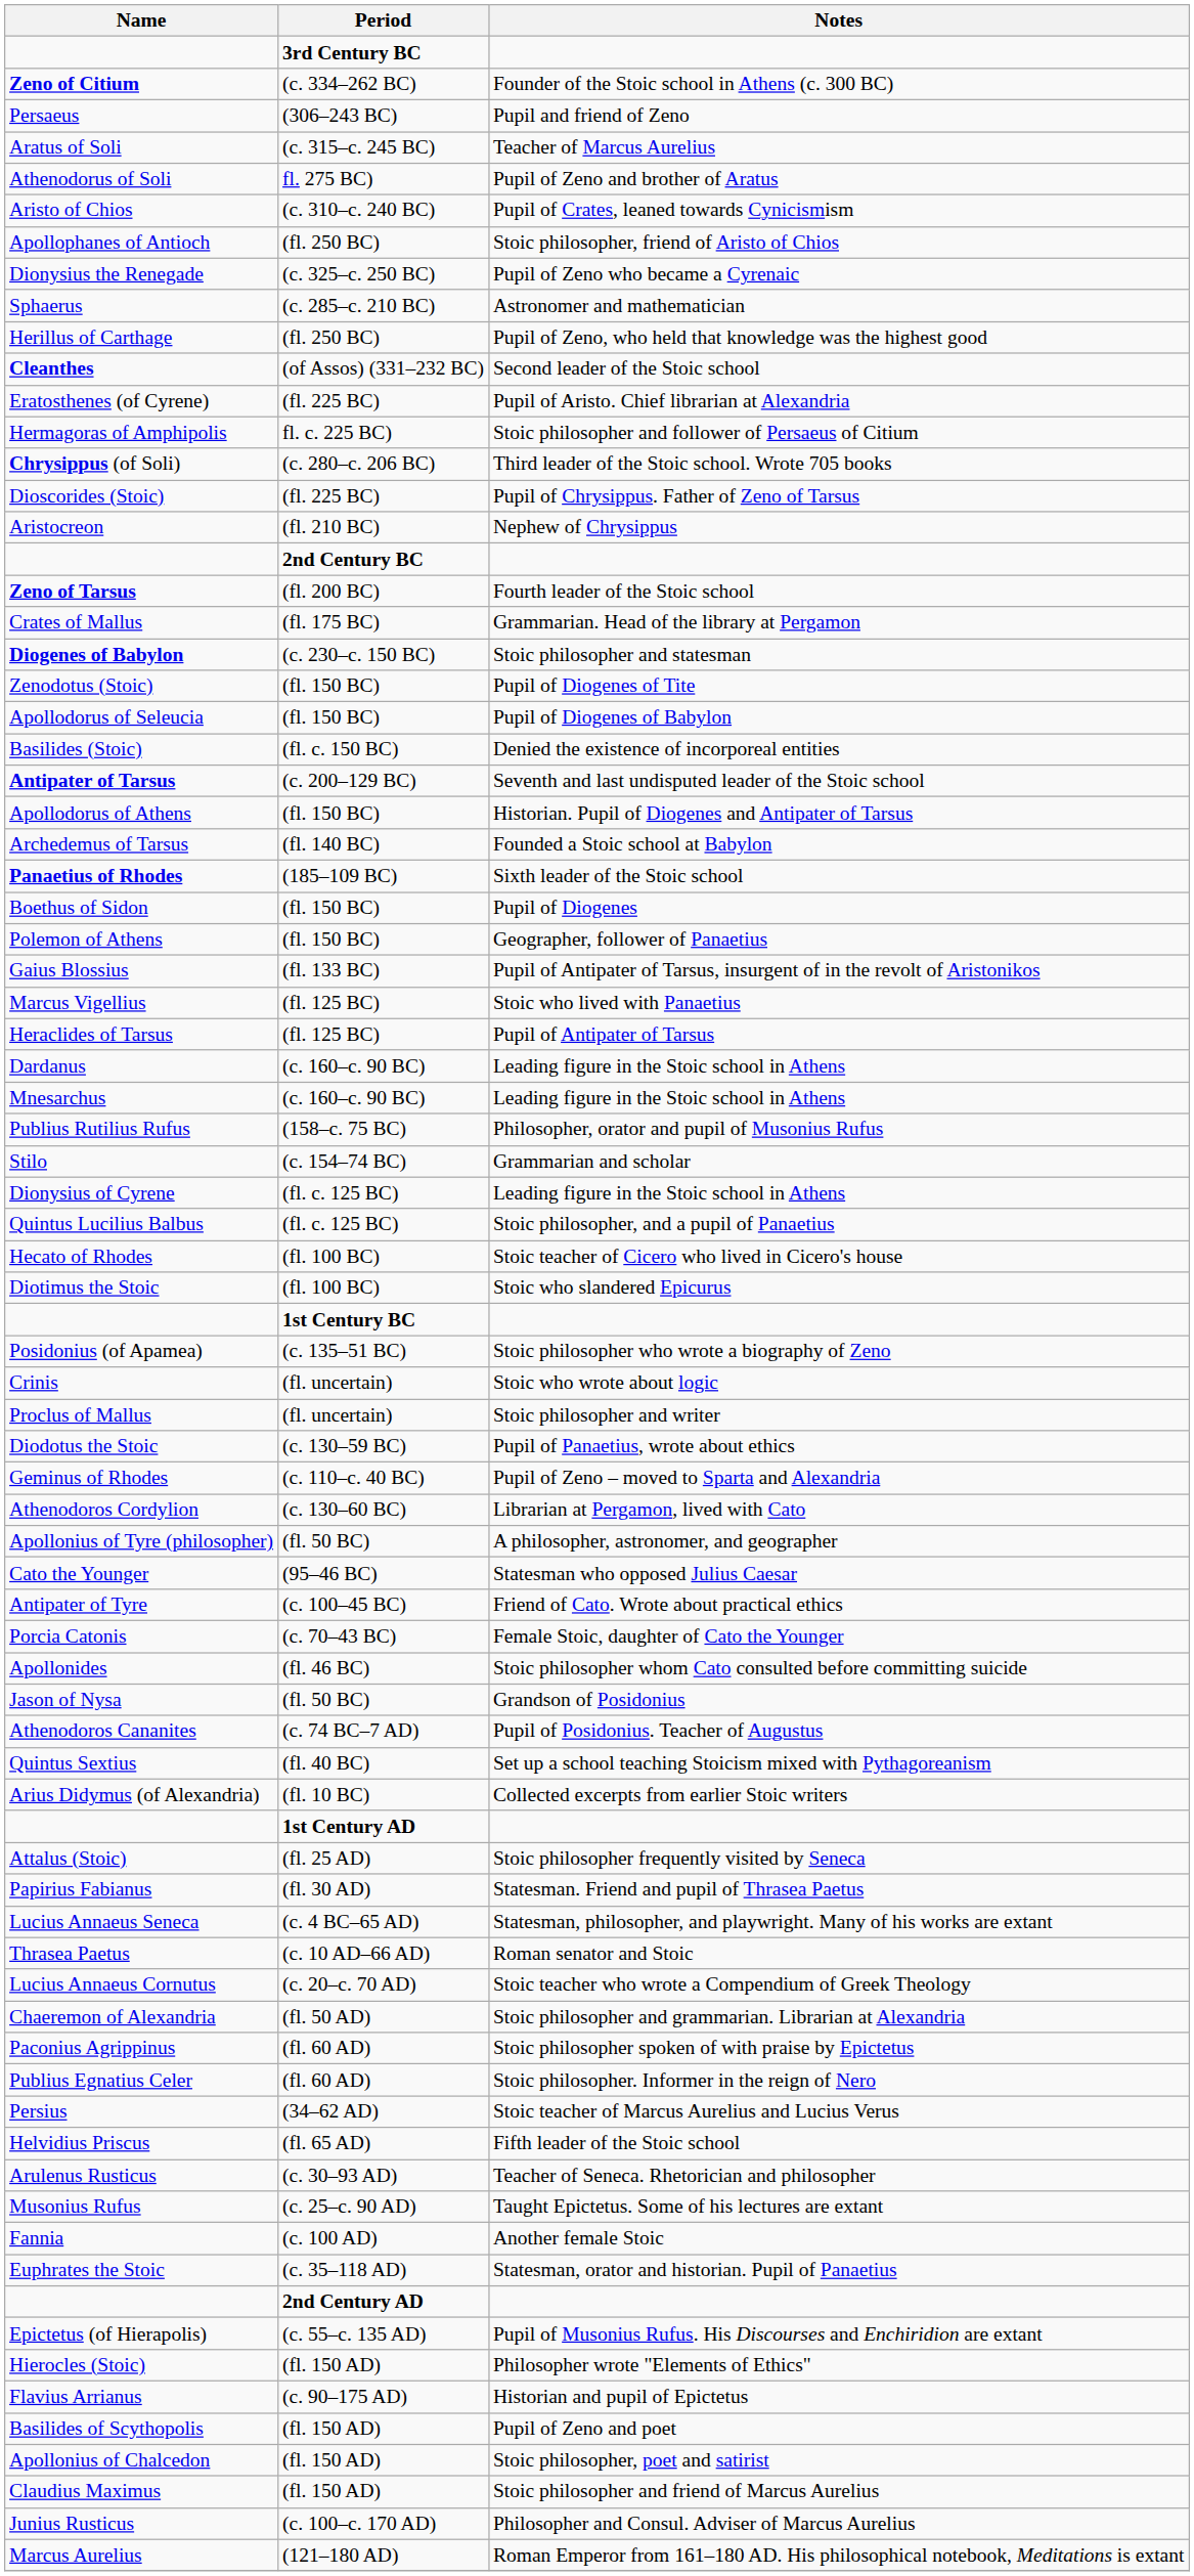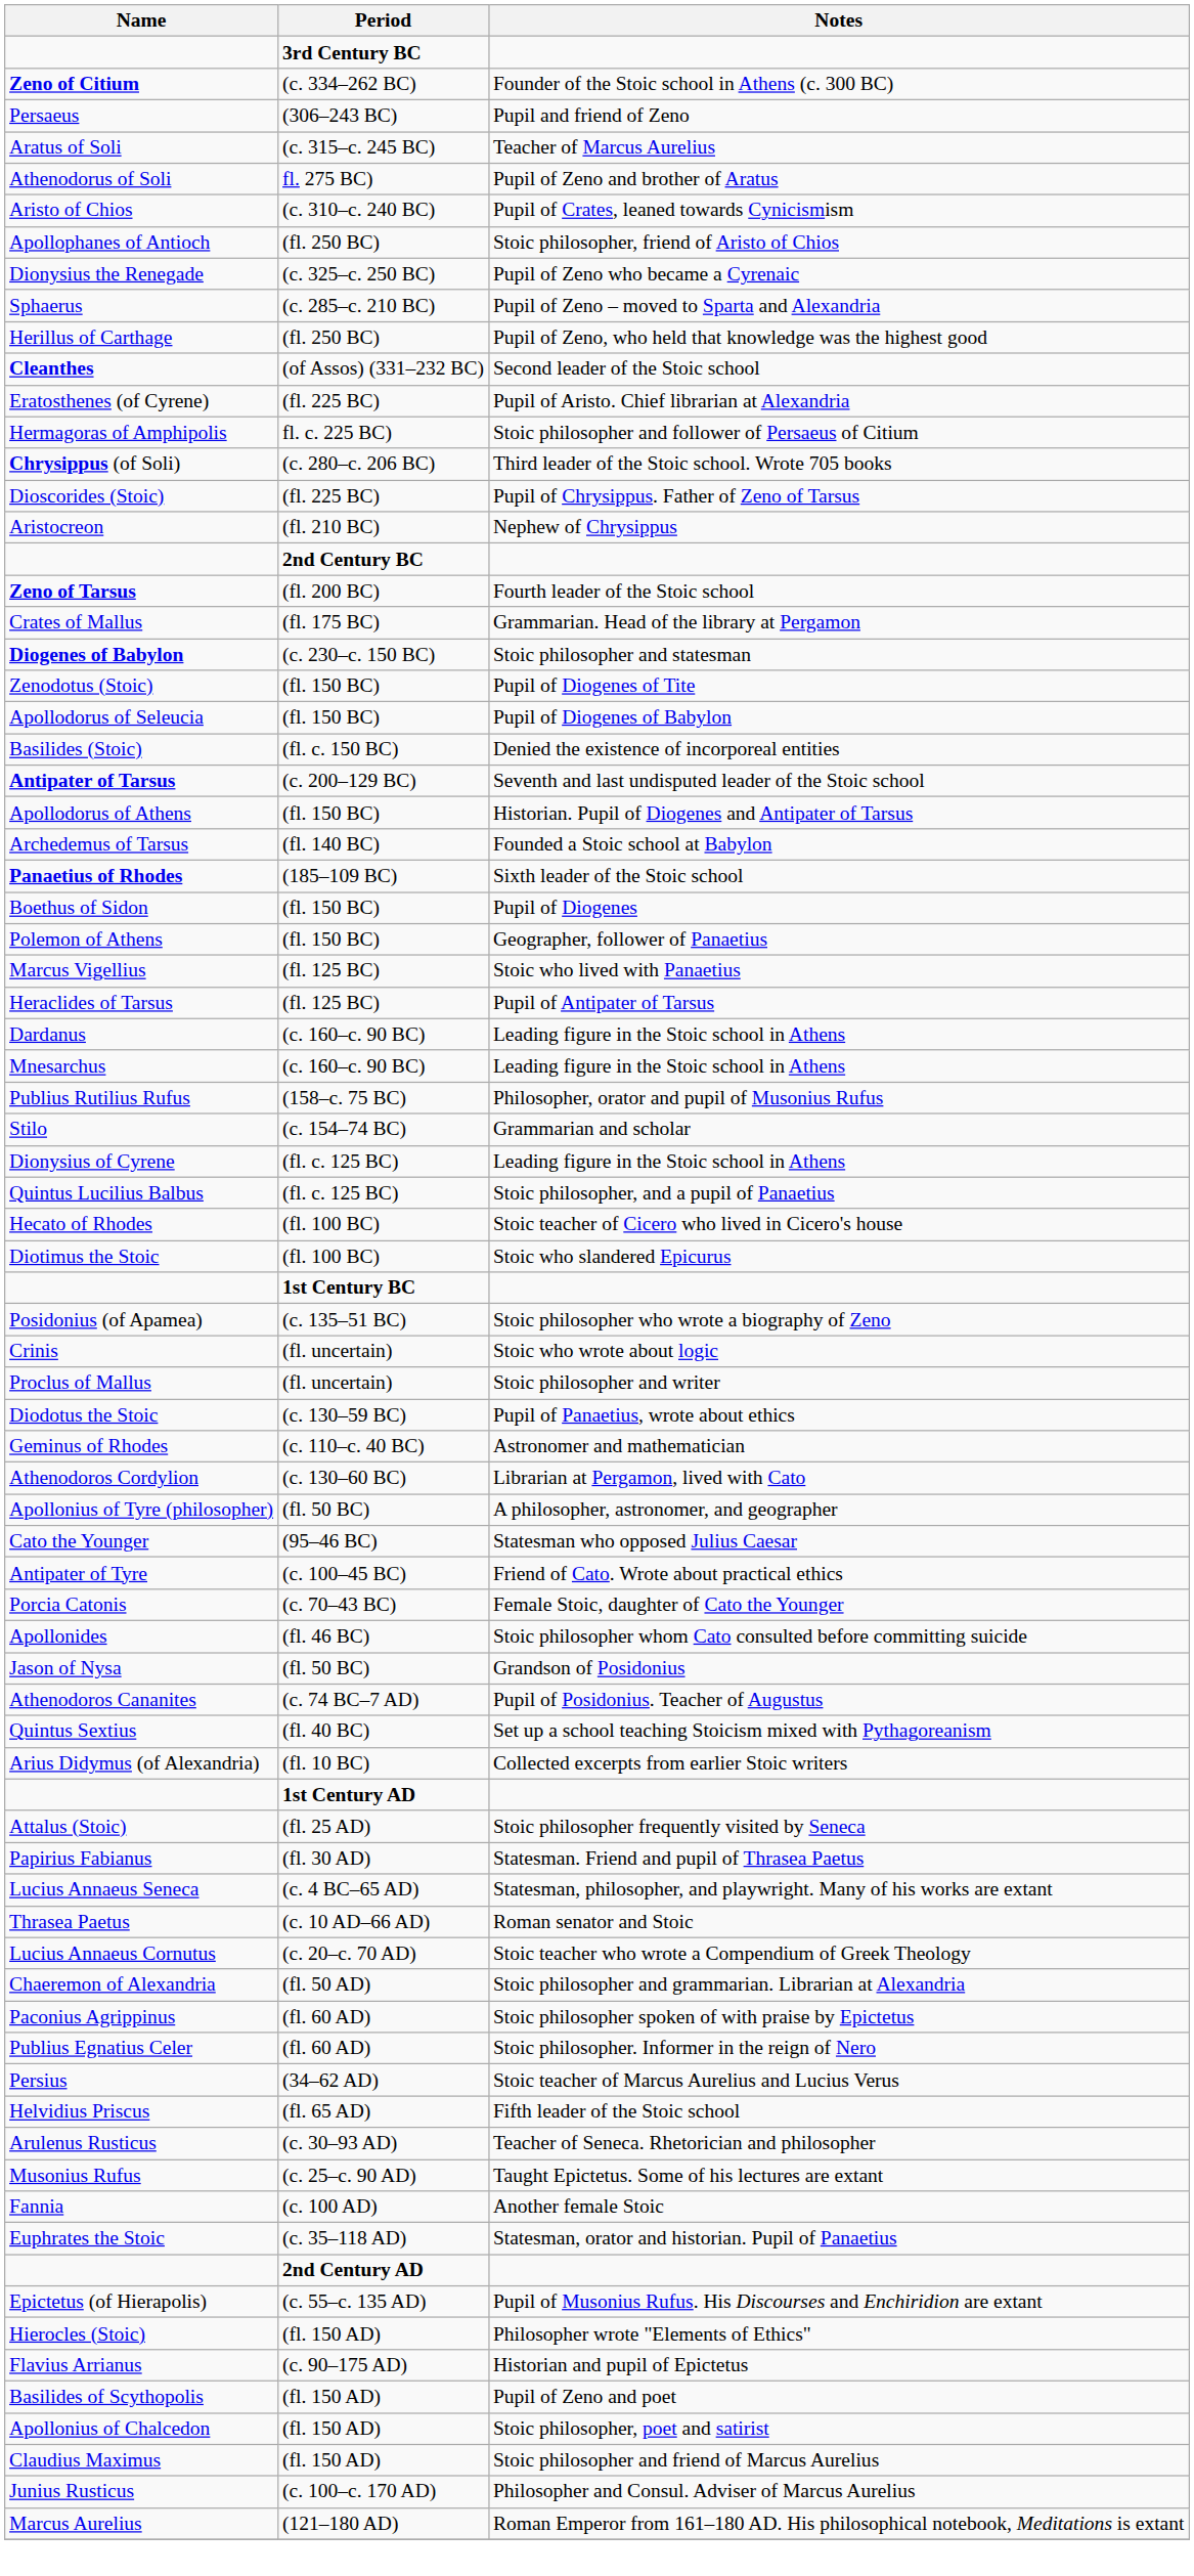Sphaerus | Notes: Astronomer and mathematician -> Pupil of Zeno – moved to Sparta and Alexandria
- row: Gaius Blossius | (fl. 133 BC) | Pupil of Antipater of Tarsus, insurgent of in the revolt of Aristonikos
Geminus of Rhodes | Notes: Pupil of Zeno – moved to Sparta and Alexandria -> Astronomer and mathematician
